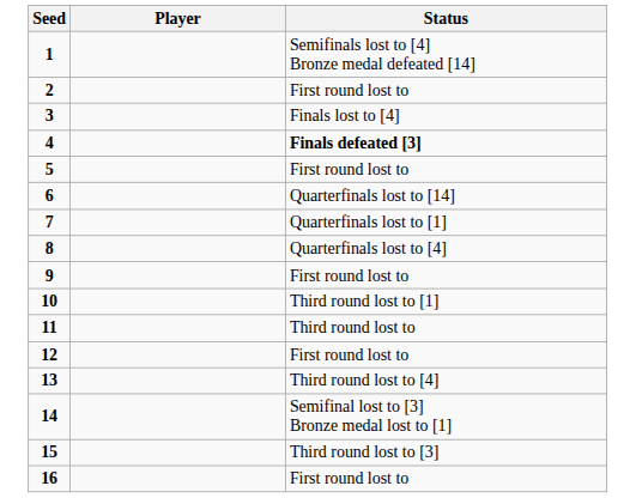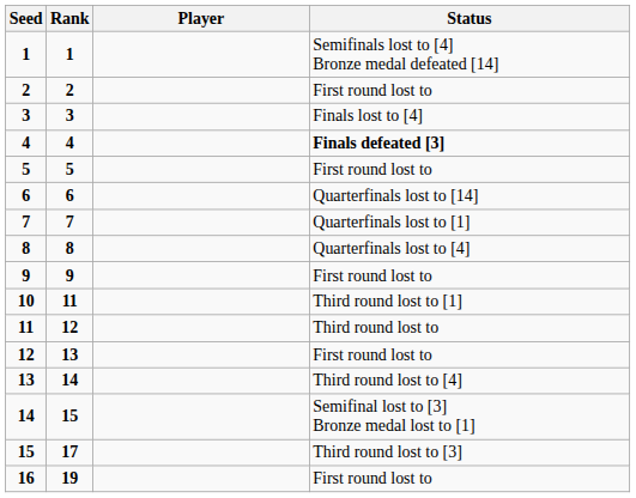+ column: Rank | 1 | 2 | 3 | 4 | 5 | 6 | 7 | 8 | 9 | 11 | 12 | 13 | 14 | 15 | 17 | 19
